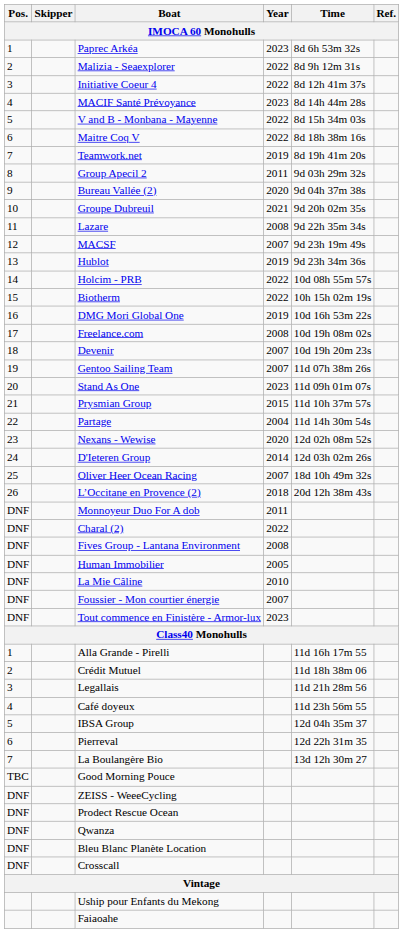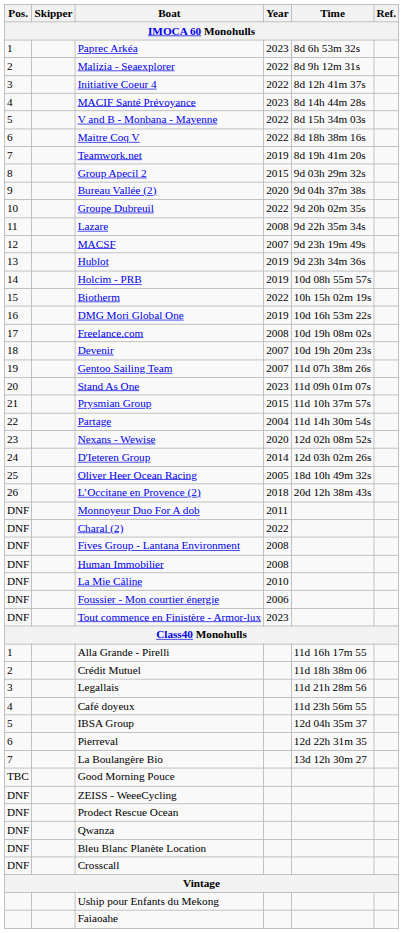Group Apecil 2 | Year: 2011 -> 2015
Groupe Dubreuil | Year: 2021 -> 2022
Holcim - PRB | Year: 2022 -> 2019
Oliver Heer Ocean Racing | Year: 2007 -> 2005
Human Immobilier | Year: 2005 -> 2008
Foussier - Mon courtier énergie | Year: 2007 -> 2006
